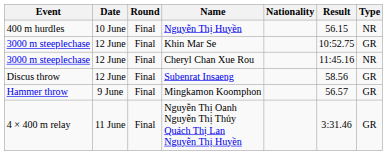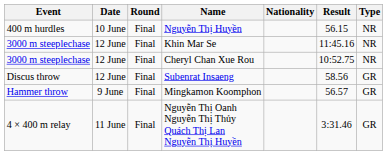Khin Mar Se | Result: 10:52.75 -> 11:45.16
Khin Mar Se | Type: GR -> NR
Cheryl Chan Xue Rou | Result: 11:45.16 -> 10:52.75
